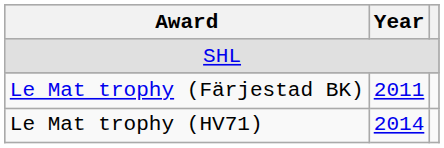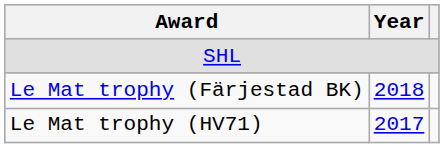Le Mat trophy (Färjestad BK) | Year: 2011 -> 2018
Le Mat trophy (HV71) | Year: 2014 -> 2017
